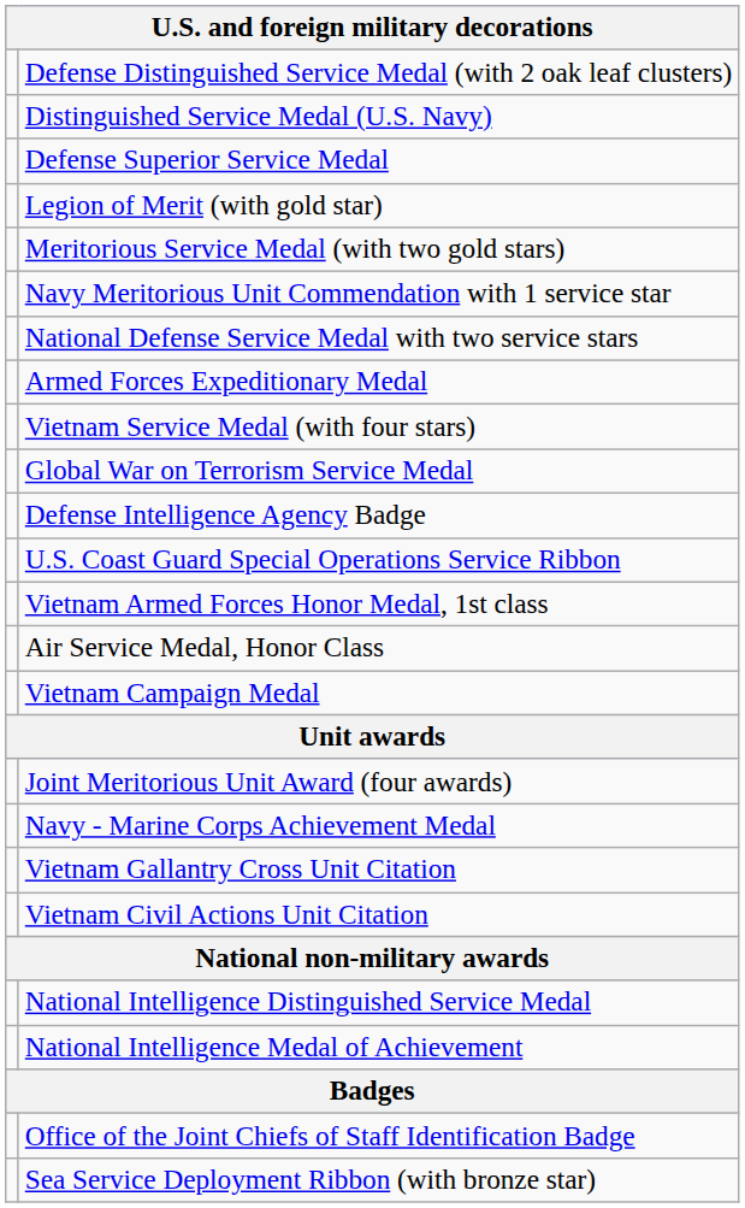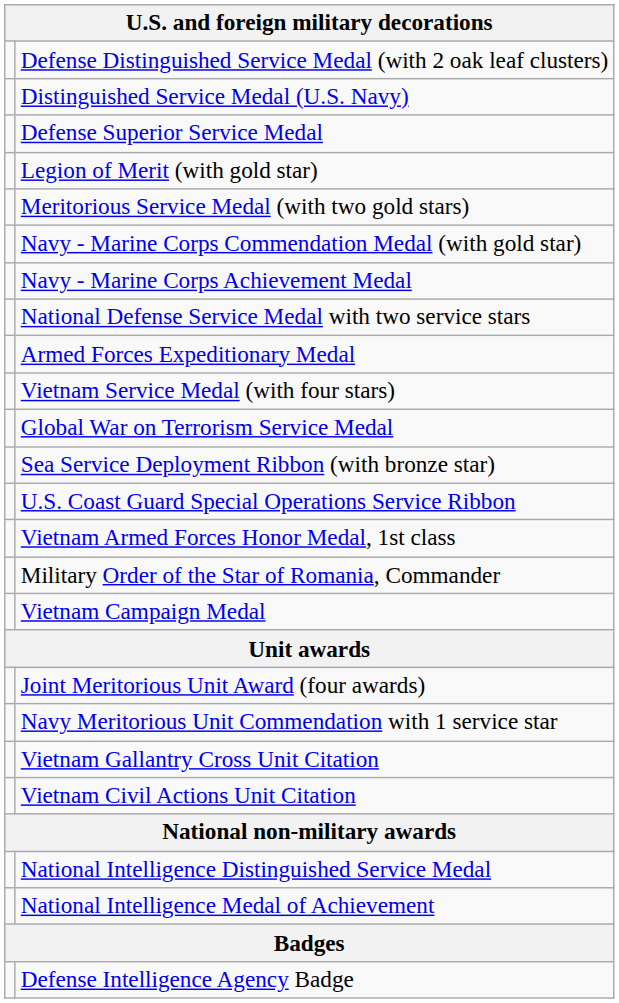+ row: Navy - Marine Corps Commendation Medal (with gold star)
rows swapped: Navy - Marine Corps Achievement Medal <-> Navy Meritorious Unit Commendation with 1 service star
rows swapped: Sea Service Deployment Ribbon (with bronze star) <-> Defense Intelligence Agency Badge
- row: Air Service Medal, Honor Class
+ row: Military Order of the Star of Romania, Commander
- row: Office of the Joint Chiefs of Staff Identification Badge
